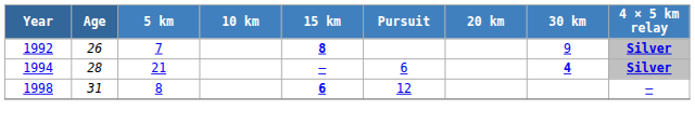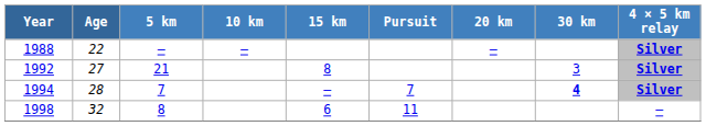+ row: 1988 | 22 | — | — | — | Silver
1992 | Age: 26 -> 27
1992 | 5 km: 7 -> 21
1992 | 15 km: bold -> normal
1992 | 30 km: 9 -> 3
1994 | 5 km: 21 -> 7
1994 | Pursuit: 6 -> 7
1998 | Age: 31 -> 32
1998 | 15 km: bold -> normal
1998 | Pursuit: 12 -> 11
